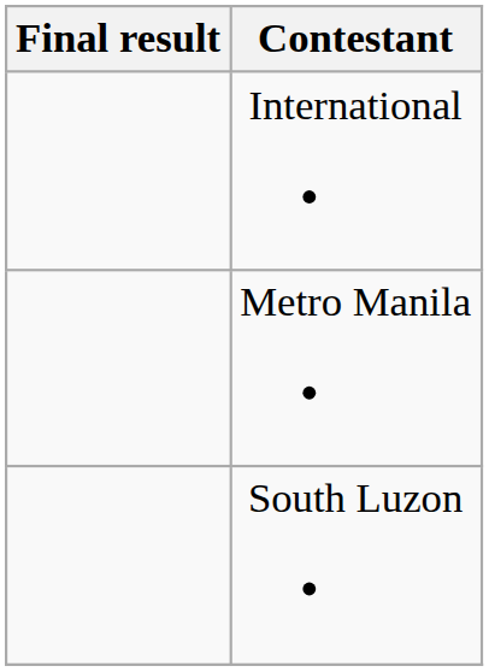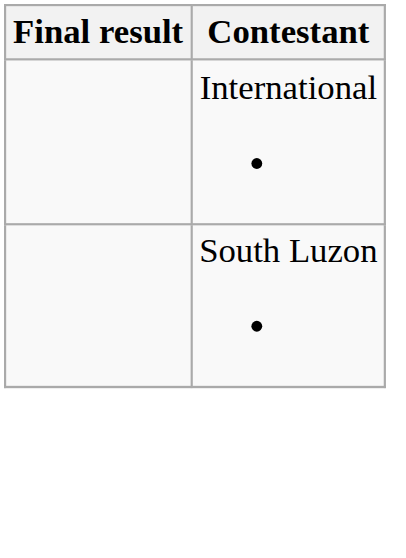- row: Metro Manila
